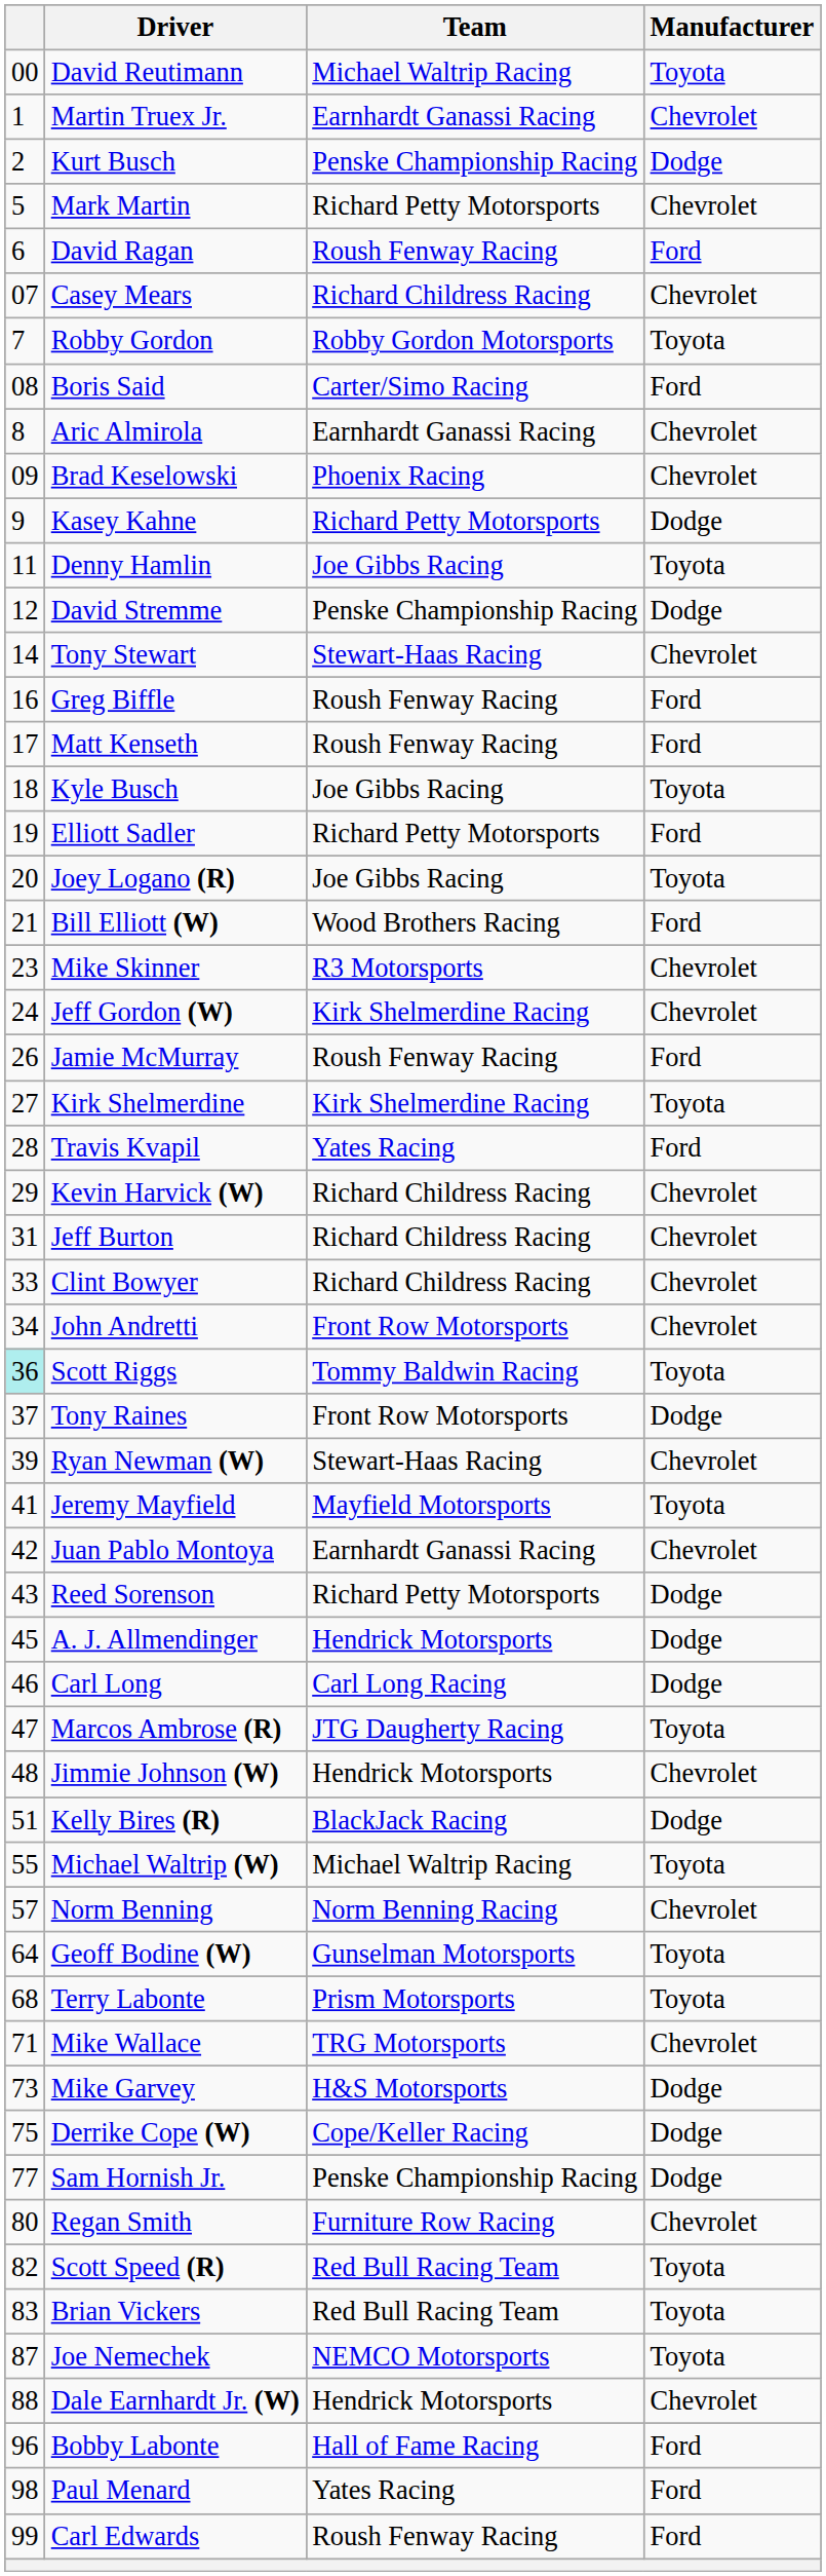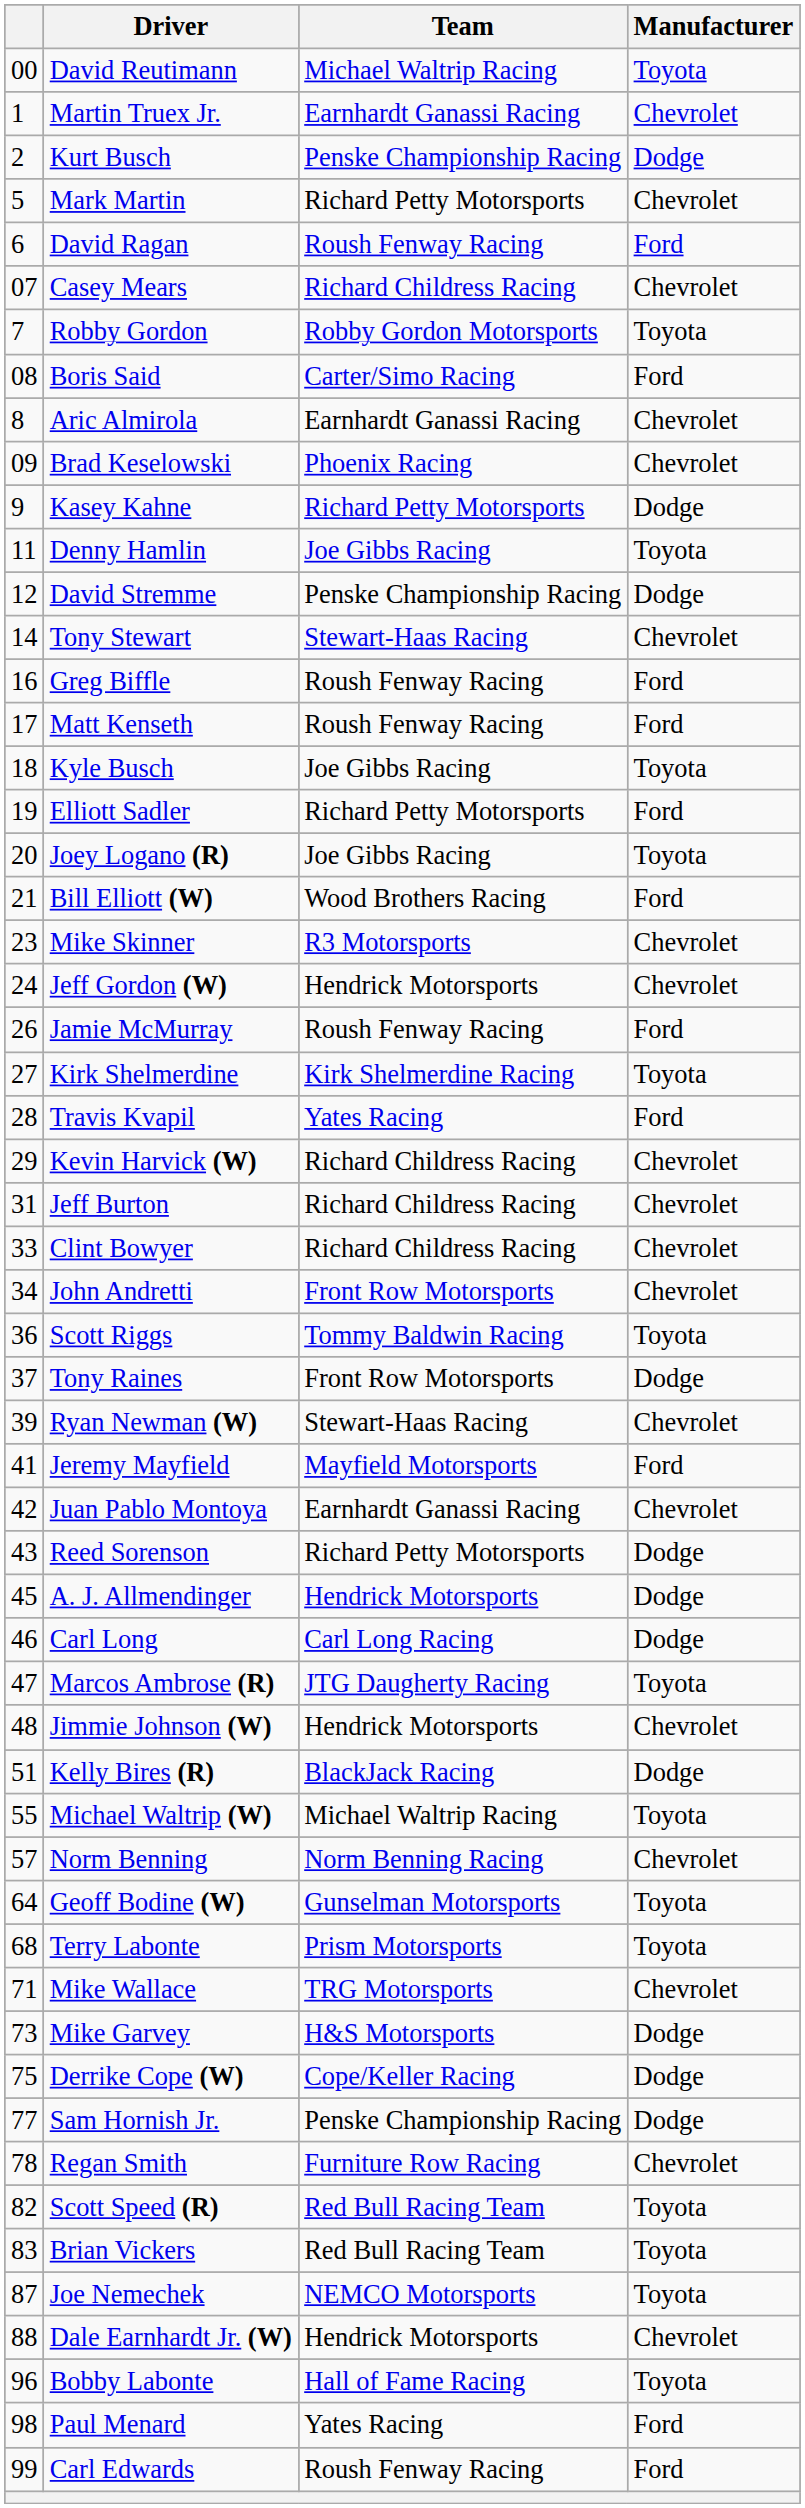Jeff Gordon (W) | Team: Kirk Shelmerdine Racing -> Hendrick Motorsports
Scott Riggs | column 1: paleturquoise background -> no background
Jeremy Mayfield | Manufacturer: Toyota -> Ford
Regan Smith | column 1: 80 -> 78
Bobby Labonte | Manufacturer: Ford -> Toyota
